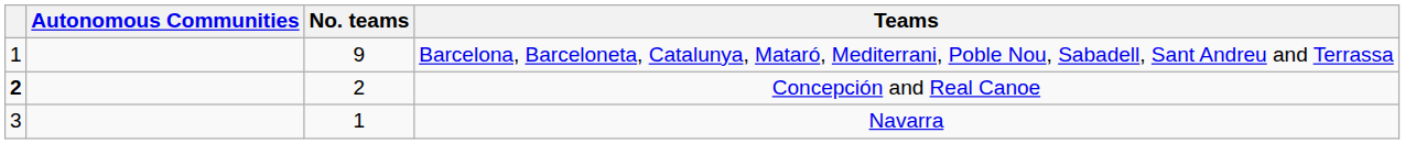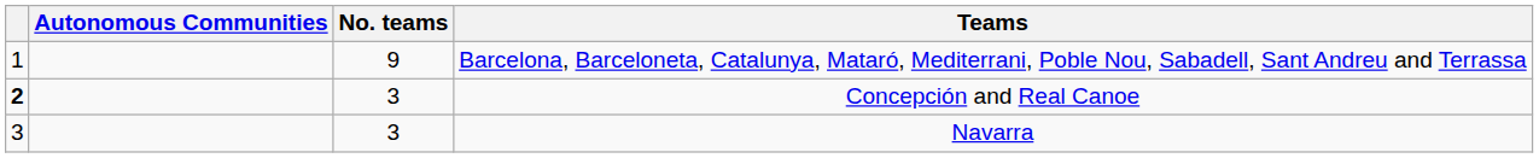Concepción and Real Canoe | No. teams: 2 -> 3
Navarra | No. teams: 1 -> 3
